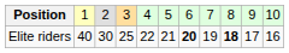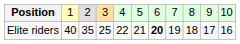Elite riders | column 3: 30 -> 35
Elite riders | column 9: bold -> normal
